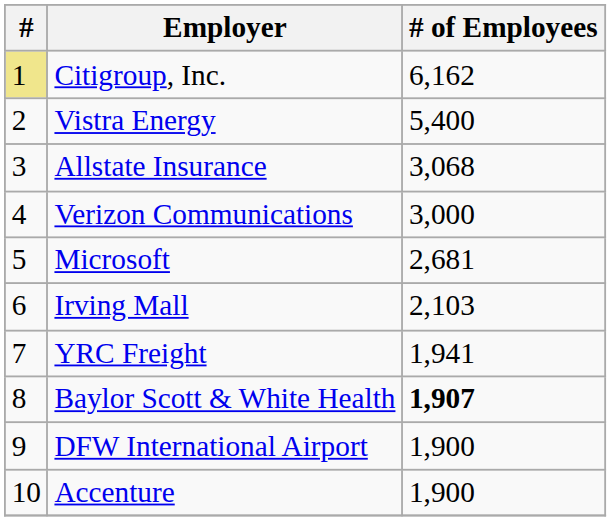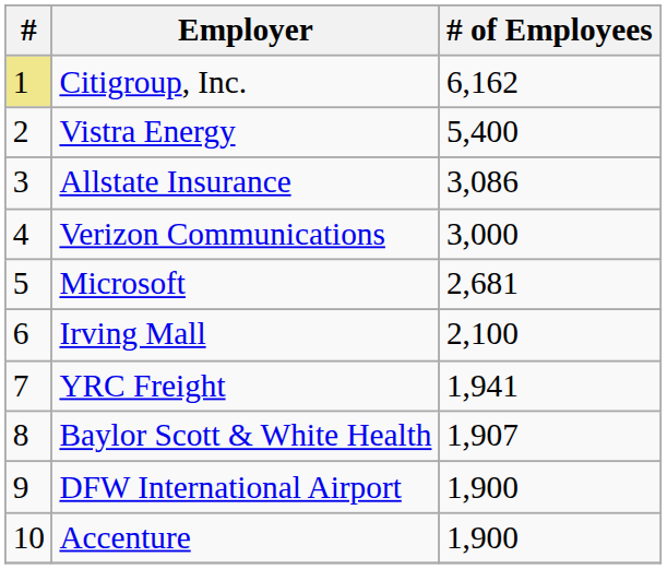Allstate Insurance | # of Employees: 3,068 -> 3,086
Irving Mall | # of Employees: 2,103 -> 2,100
Baylor Scott & White Health | # of Employees: bold -> normal
